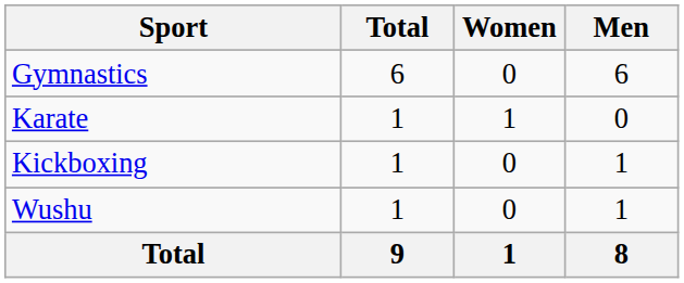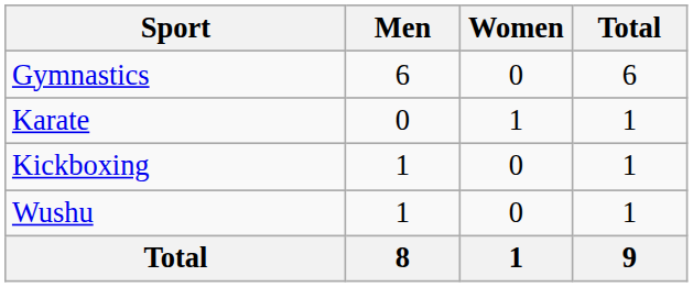columns swapped: Men <-> Total
